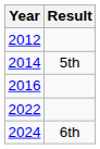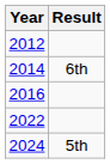2014 | Result: 5th -> 6th
2024 | Result: 6th -> 5th
